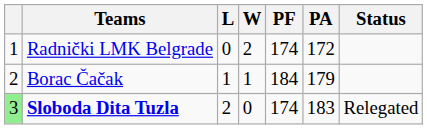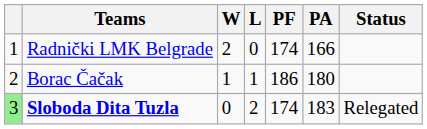columns swapped: W <-> L
Radnički LMK Belgrade | PA: 172 -> 166
Borac Čačak | PF: 184 -> 186
Borac Čačak | PA: 179 -> 180
